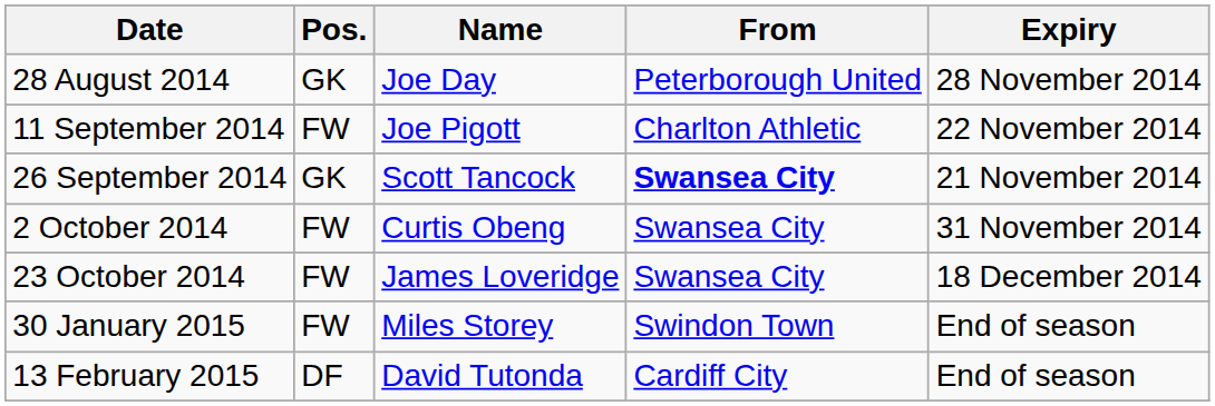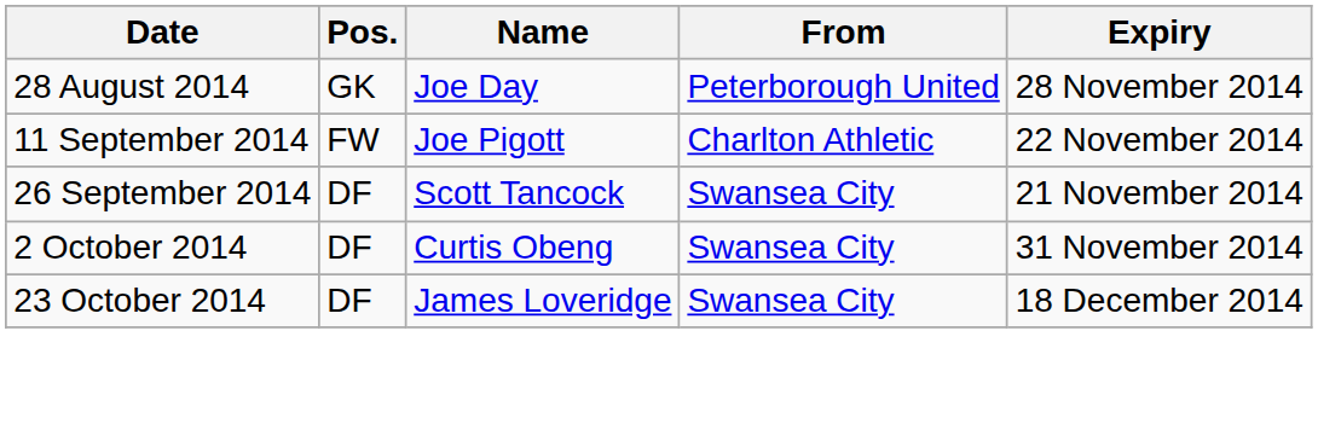26 September 2014 | Pos.: GK -> DF
26 September 2014 | From: bold -> normal
2 October 2014 | Pos.: FW -> DF
23 October 2014 | Pos.: FW -> DF
- row: 30 January 2015 | FW | Miles Storey | Swindon Town | End of season
- row: 13 February 2015 | DF | David Tutonda | Cardiff City | End of season
